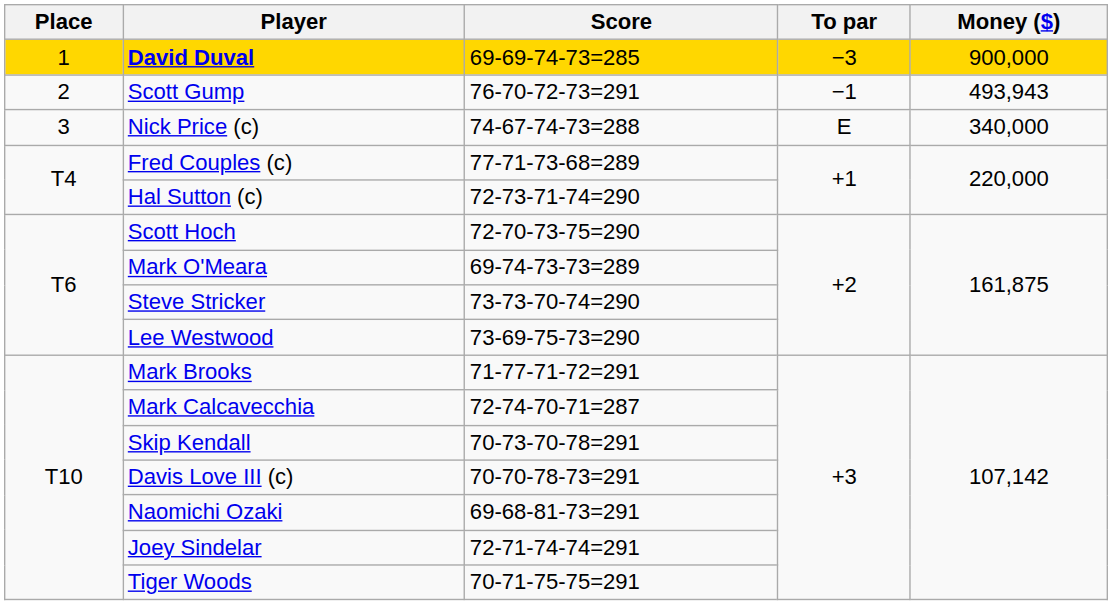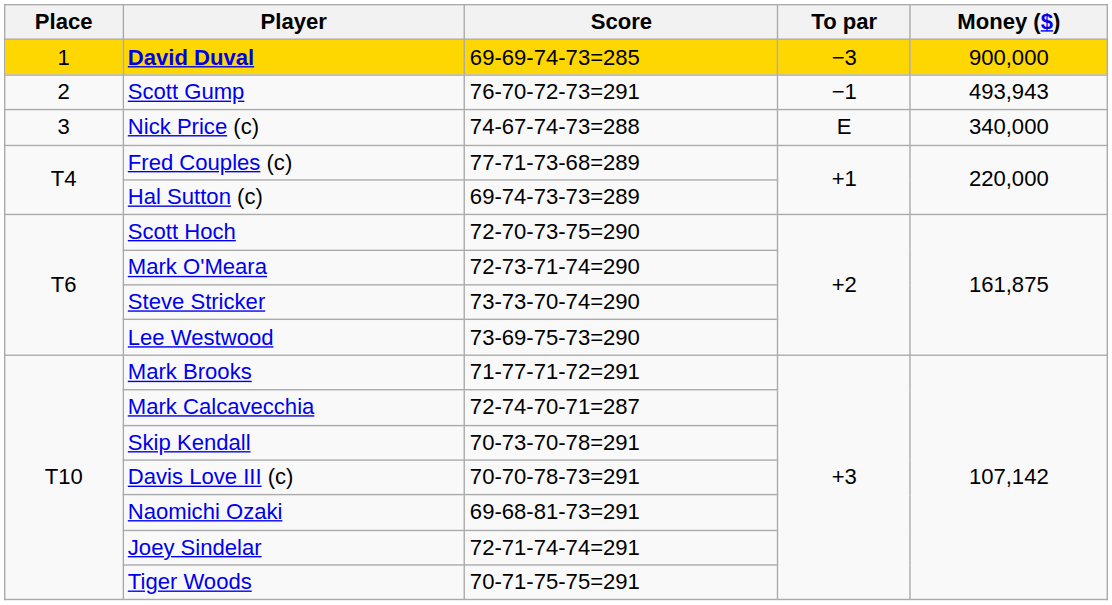Hal Sutton (c) | Score: 72-73-71-74=290 -> 69-74-73-73=289
Mark O'Meara | Score: 69-74-73-73=289 -> 72-73-71-74=290
